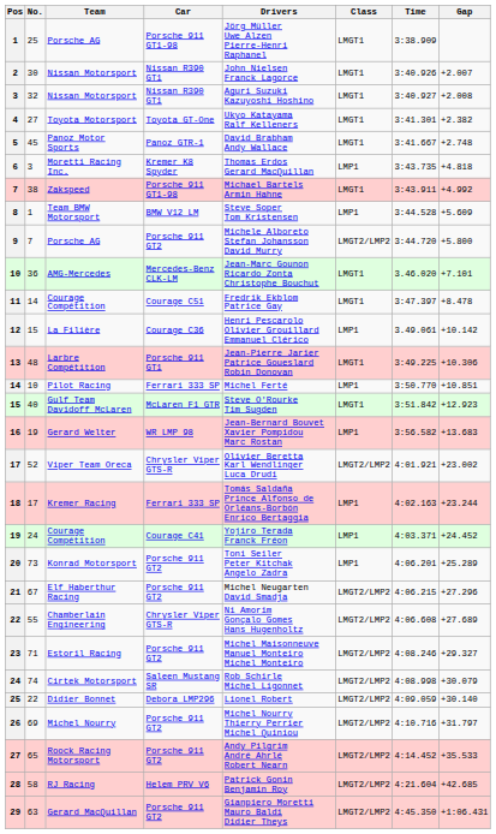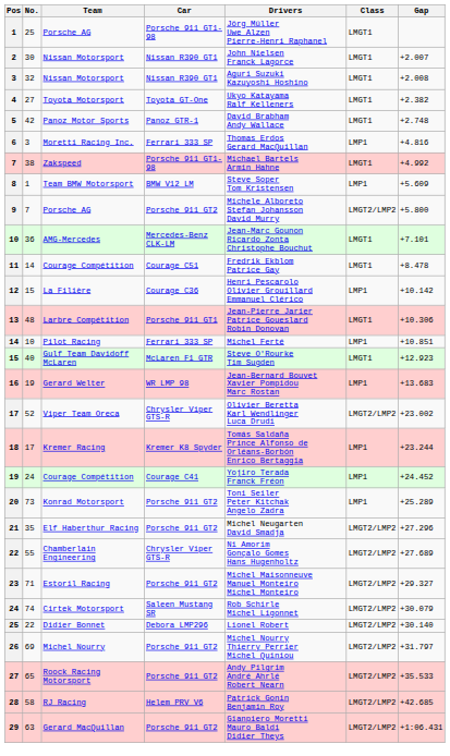- column: Time | 3:38.909 | 3:40.926 | 3:40.927 | 3:41.301 | 3:41.667 | 3:43.735 | 3:43.911 | 3:44.528 | 3:44.720 | 3.46.020 | 3:47.397 | 3.49.061 | 3:49.225 | 3:50.770 | 3:51.842 | 3:56.582 | 4:01.921 | 4:02.163 | 4:03.371 | 4:06.201 | 4:06.215 | 4:06.608 | 4:08.246 | 4:08.998 | 4:09.059 | 4:10.716 | 4:14.452 | 4:21.604 | 4:45.350
5 | No.: 45 -> 42
6 | Car: Kremer K8 Spyder -> Ferrari 333 SP
6 | Gap: +4.818 -> +4.816
18 | Car: Ferrari 333 SP -> Kremer K8 Spyder
21 | No.: 67 -> 35
